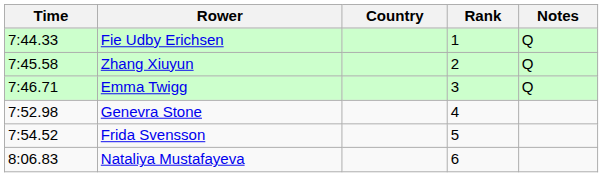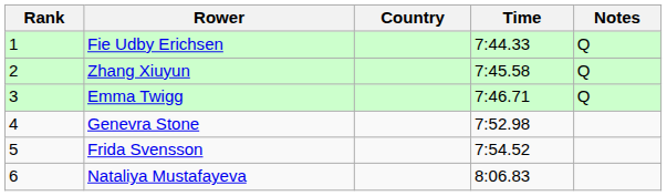columns swapped: Rank <-> Time
